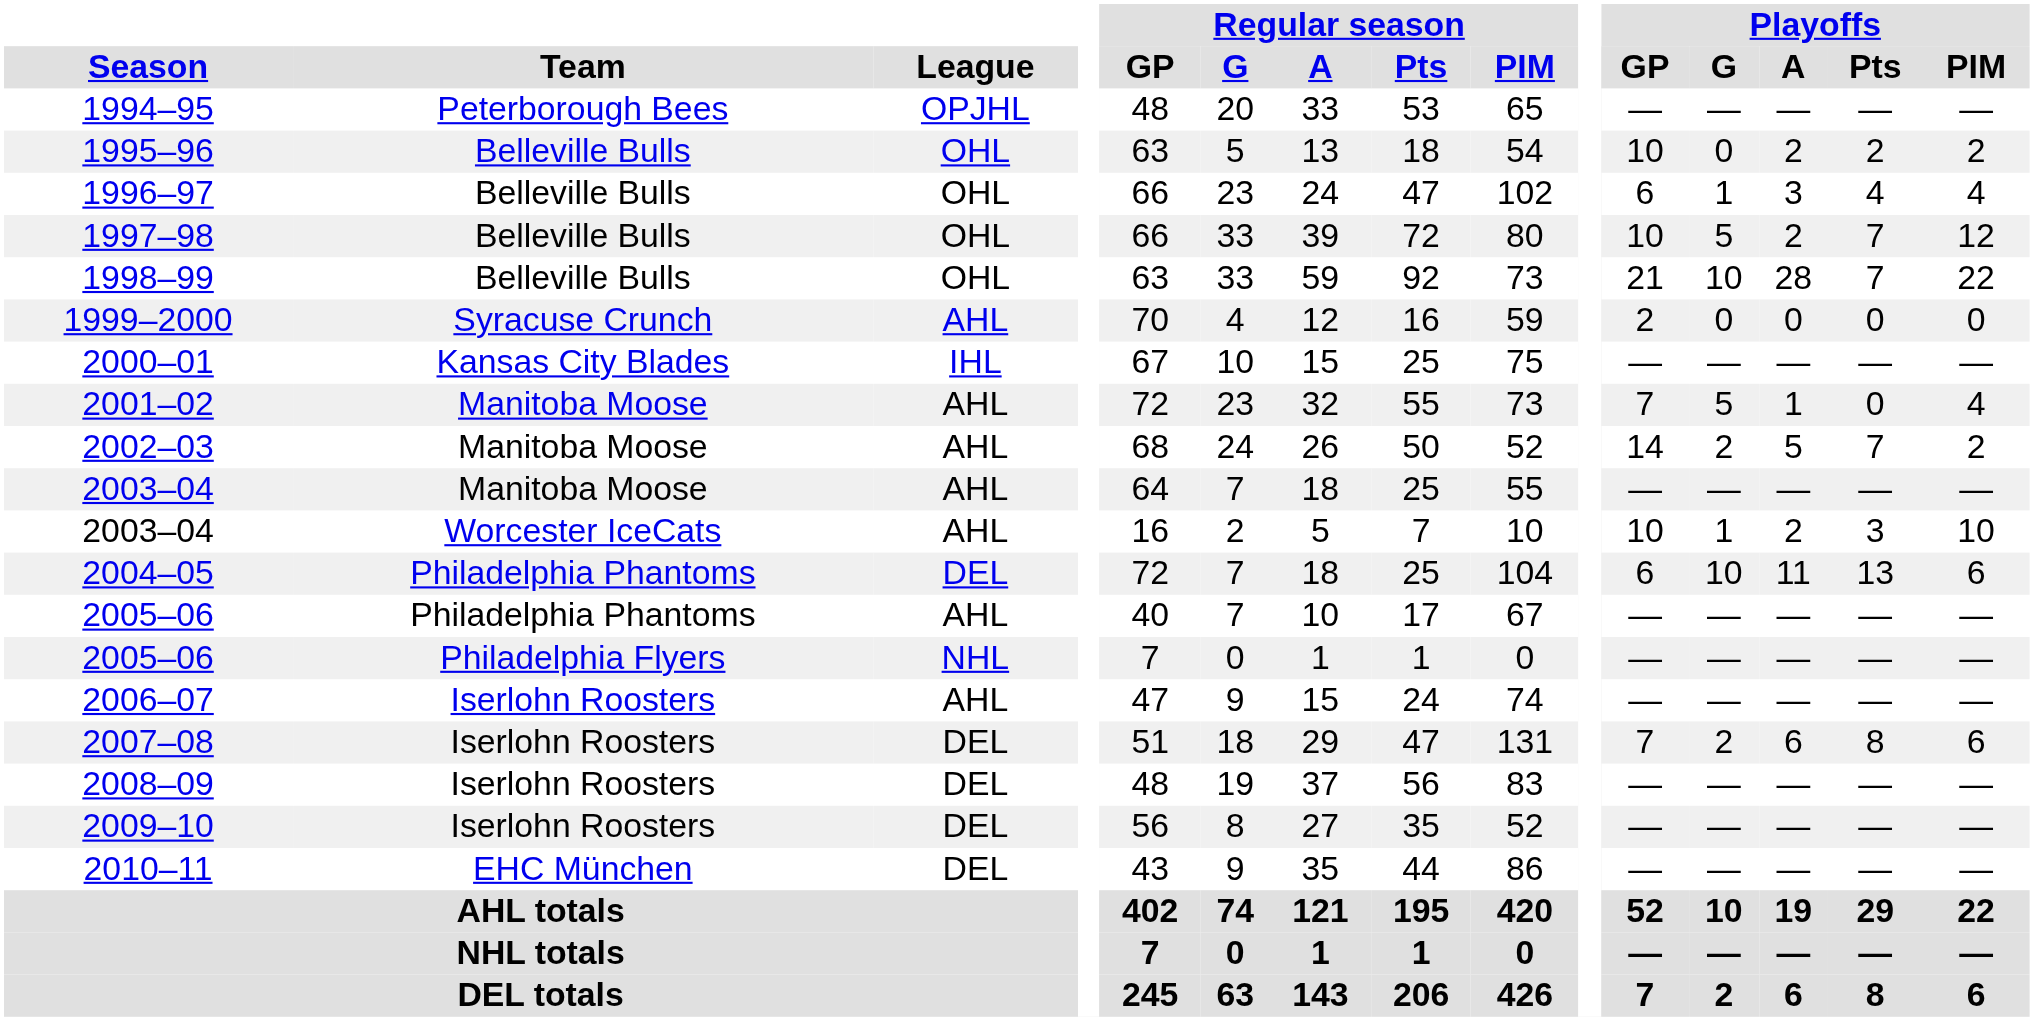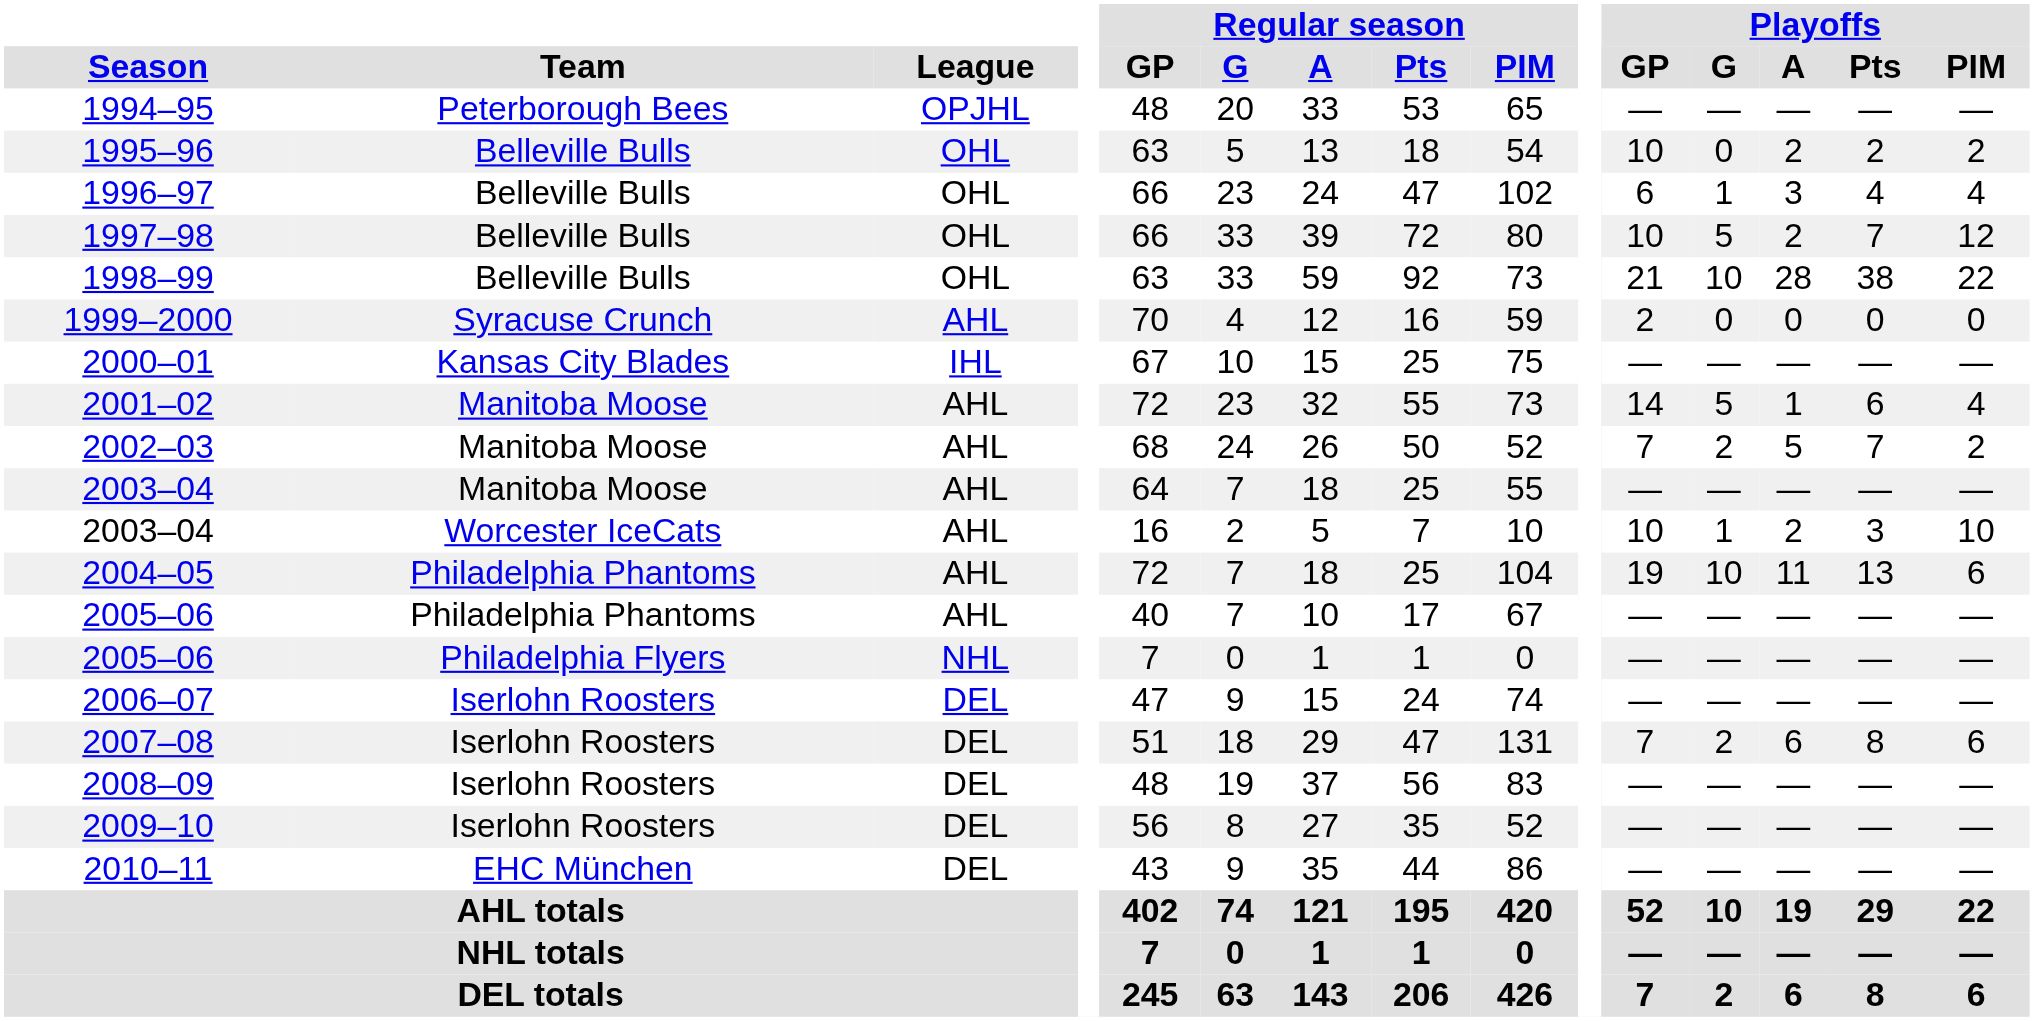1998–99 | Playoffs / Pts: 7 -> 38
2001–02 | Playoffs / GP: 7 -> 14
2001–02 | Playoffs / Pts: 0 -> 6
2002–03 | Playoffs / GP: 14 -> 7
2004–05 | League: DEL -> AHL
2004–05 | Playoffs / GP: 6 -> 19
2006–07 | League: AHL -> DEL
